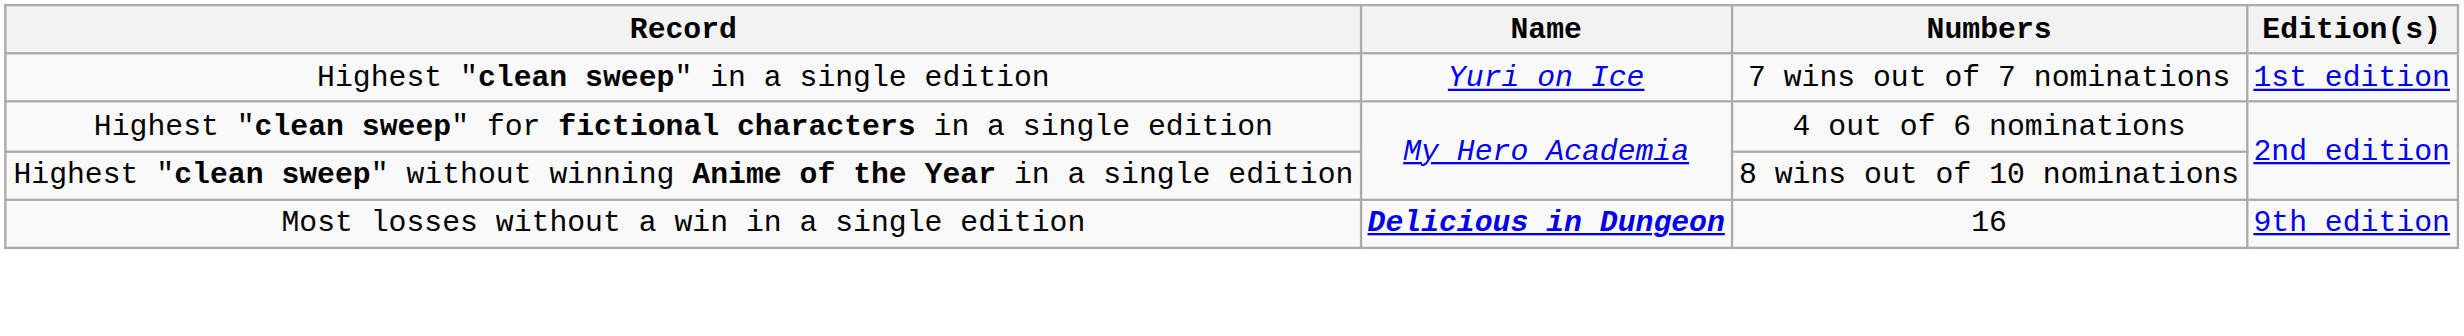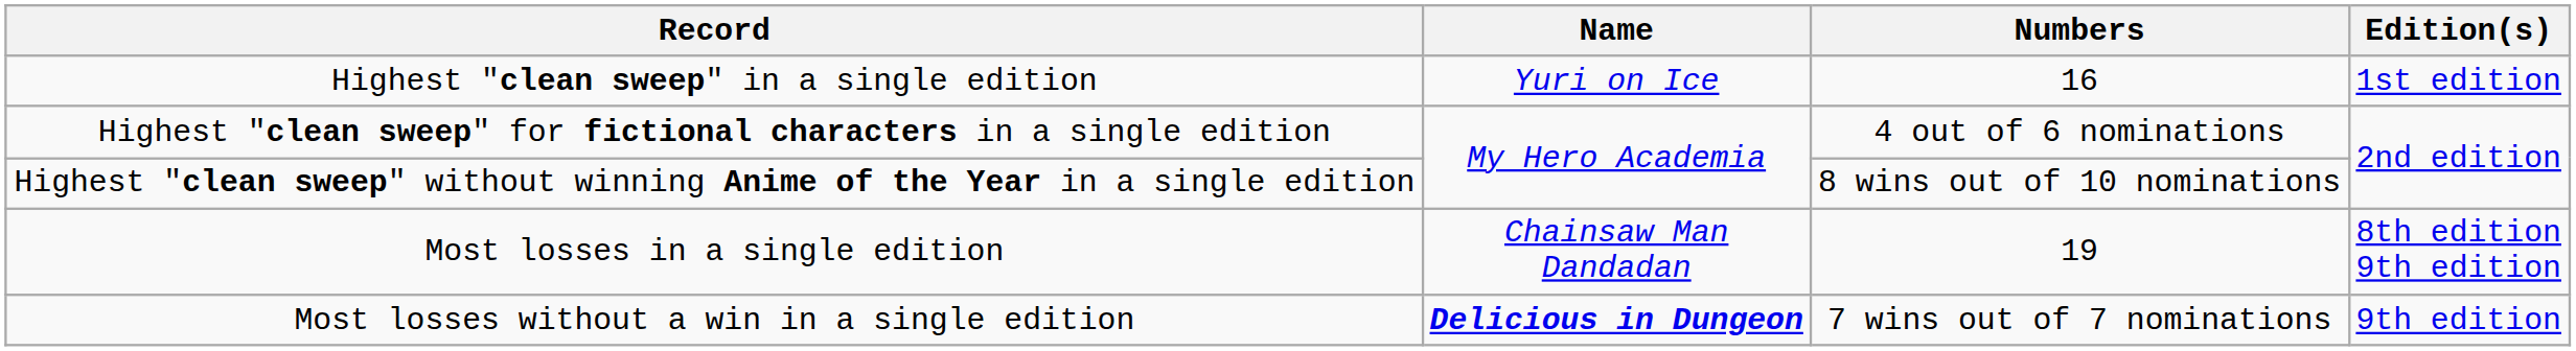Highest "clean sweep" in a single edition | Numbers: 7 wins out of 7 nominations -> 16
+ row: Most losses in a single edition | Chainsaw Man Dandadan | 19 | 8th edition 9th edition
Most losses without a win in a single edition | Numbers: 16 -> 7 wins out of 7 nominations
